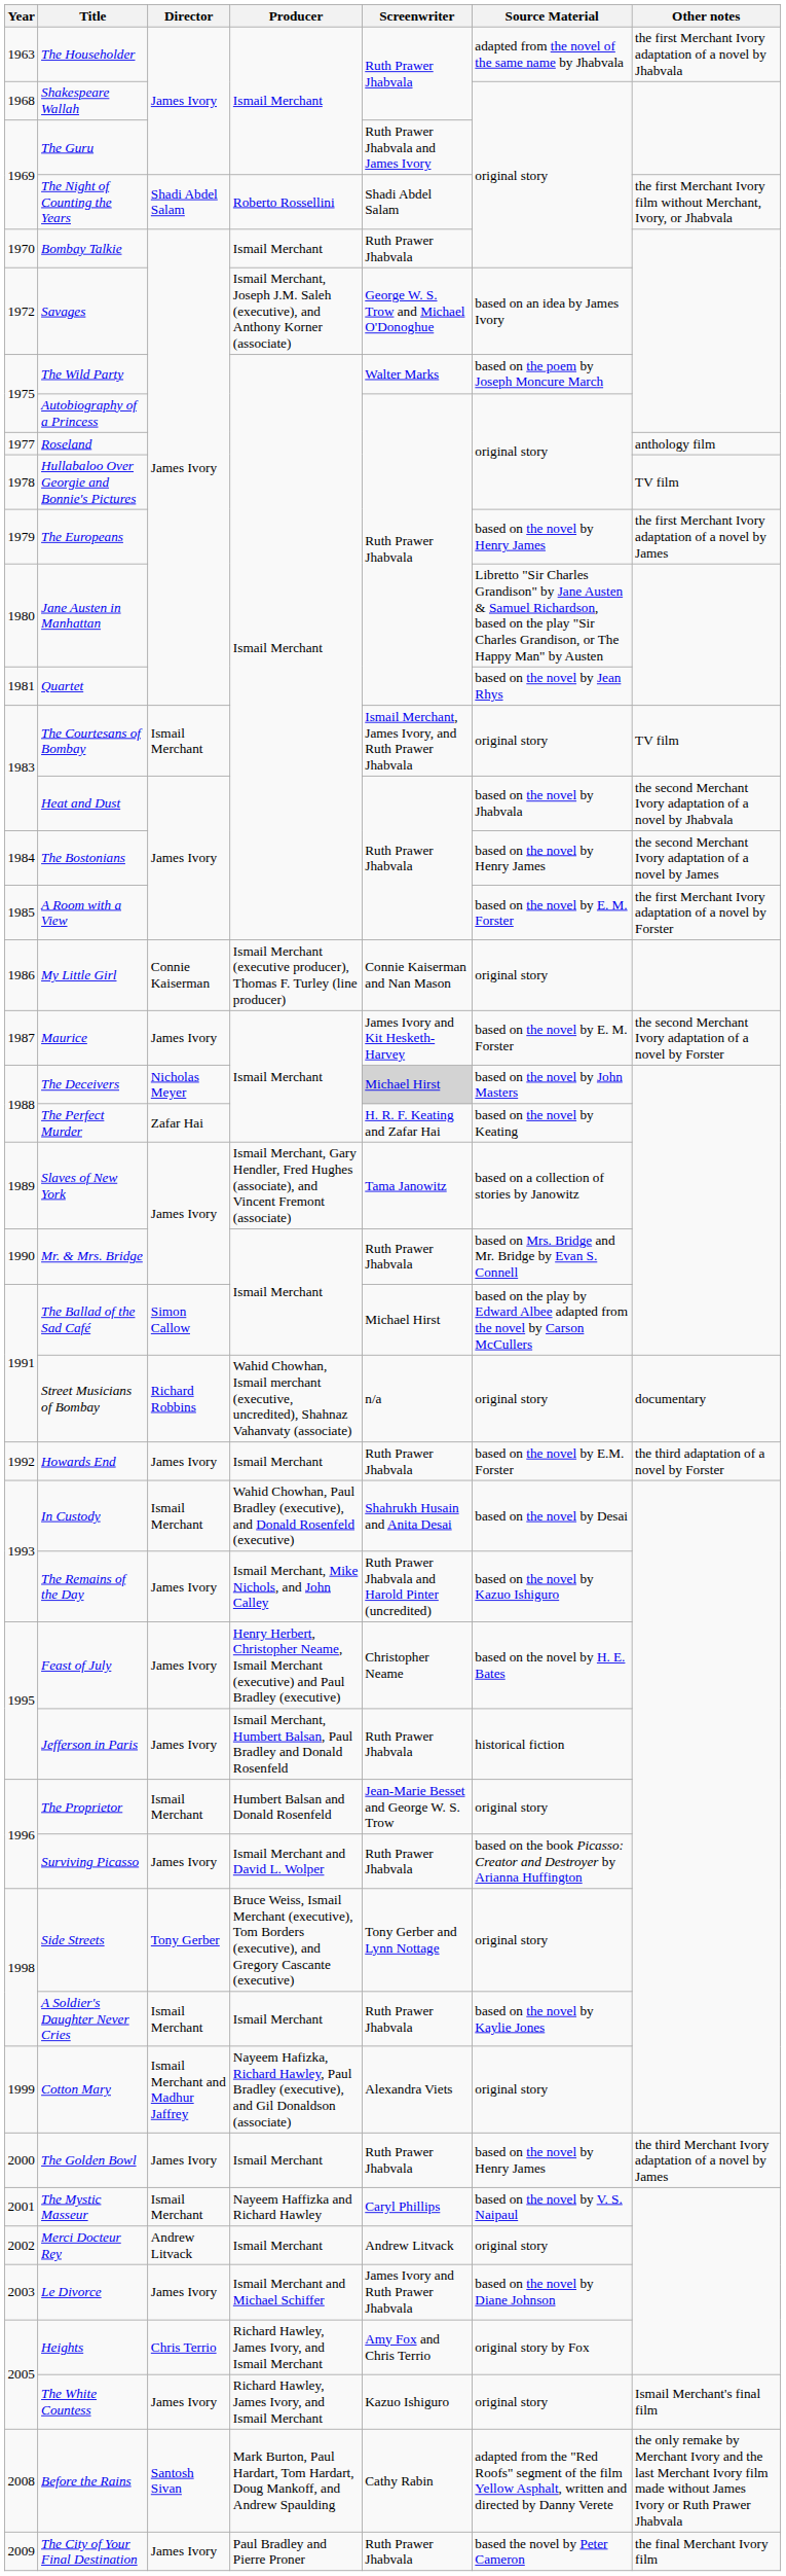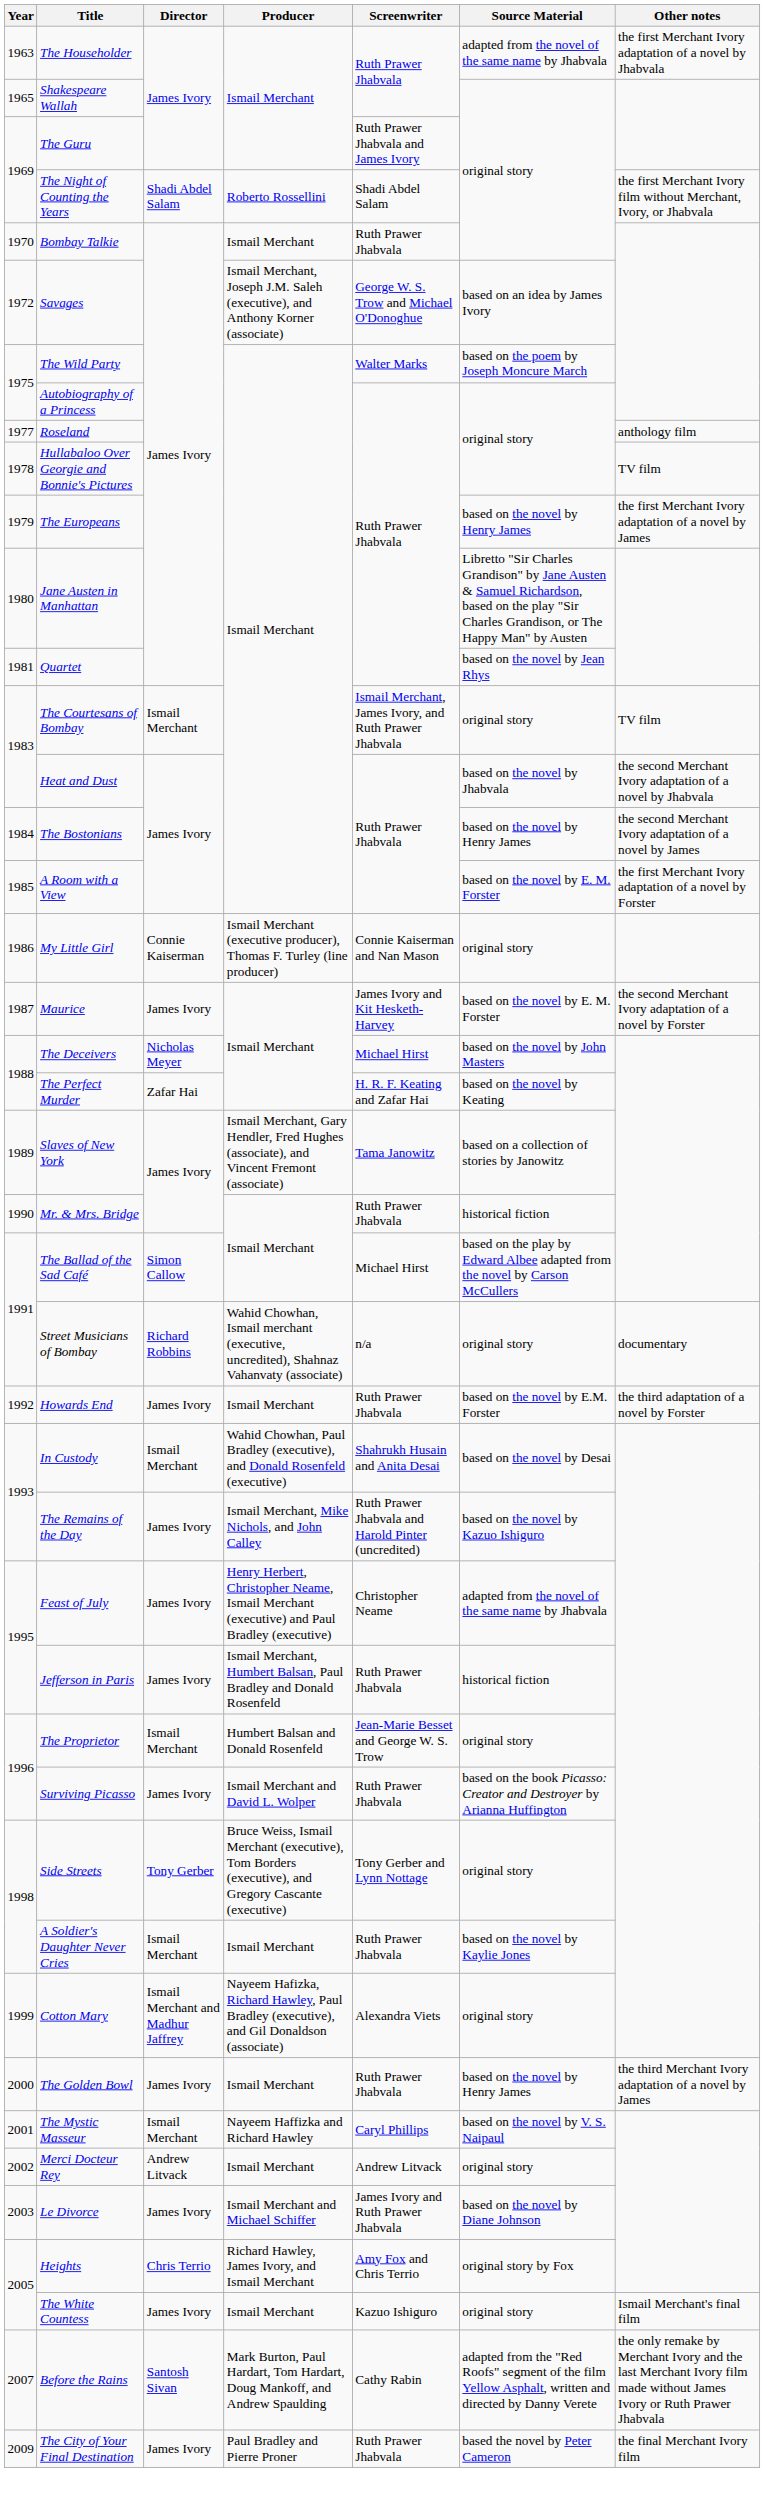Shakespeare Wallah | Year: 1968 -> 1965
The Deceivers | Screenwriter: lightgrey background -> no background
Mr. & Mrs. Bridge | Source Material: based on Mrs. Bridge and Mr. Bridge by Evan S. Connell -> historical fiction
Feast of July | Source Material: based on the novel by H. E. Bates -> adapted from the novel of the same name by Jhabvala
The White Countess | Producer: Richard Hawley, James Ivory, and Ismail Merchant -> Ismail Merchant
Before the Rains | Year: 2008 -> 2007
